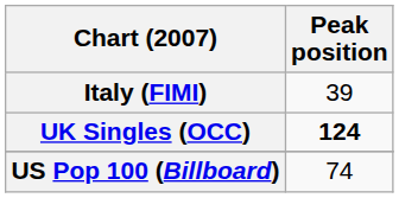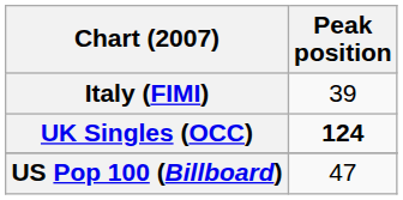US Pop 100 (Billboard) | Peak position: 74 -> 47
